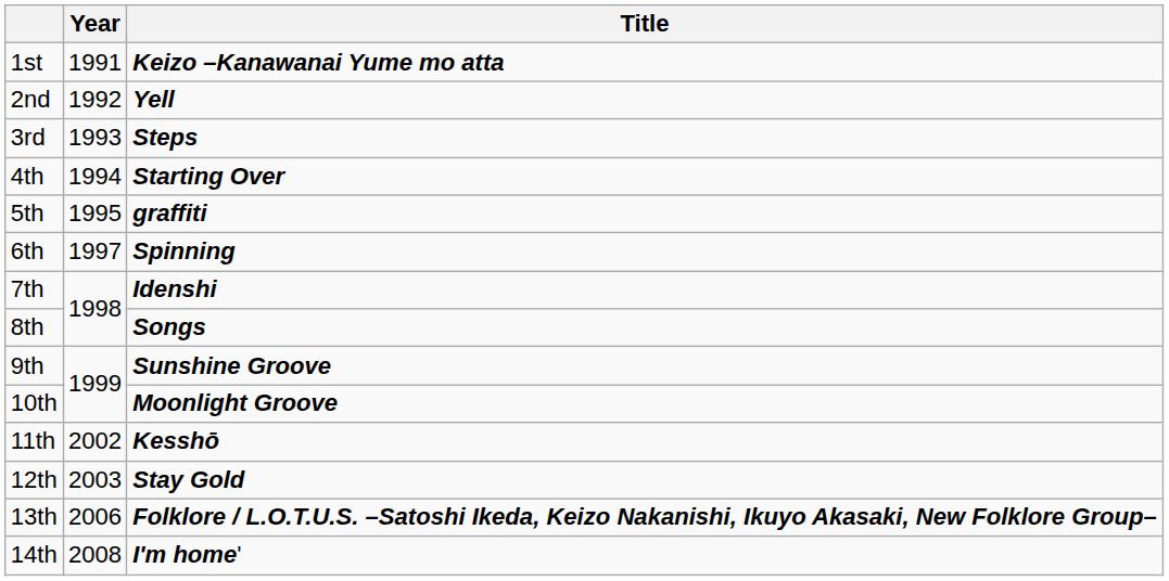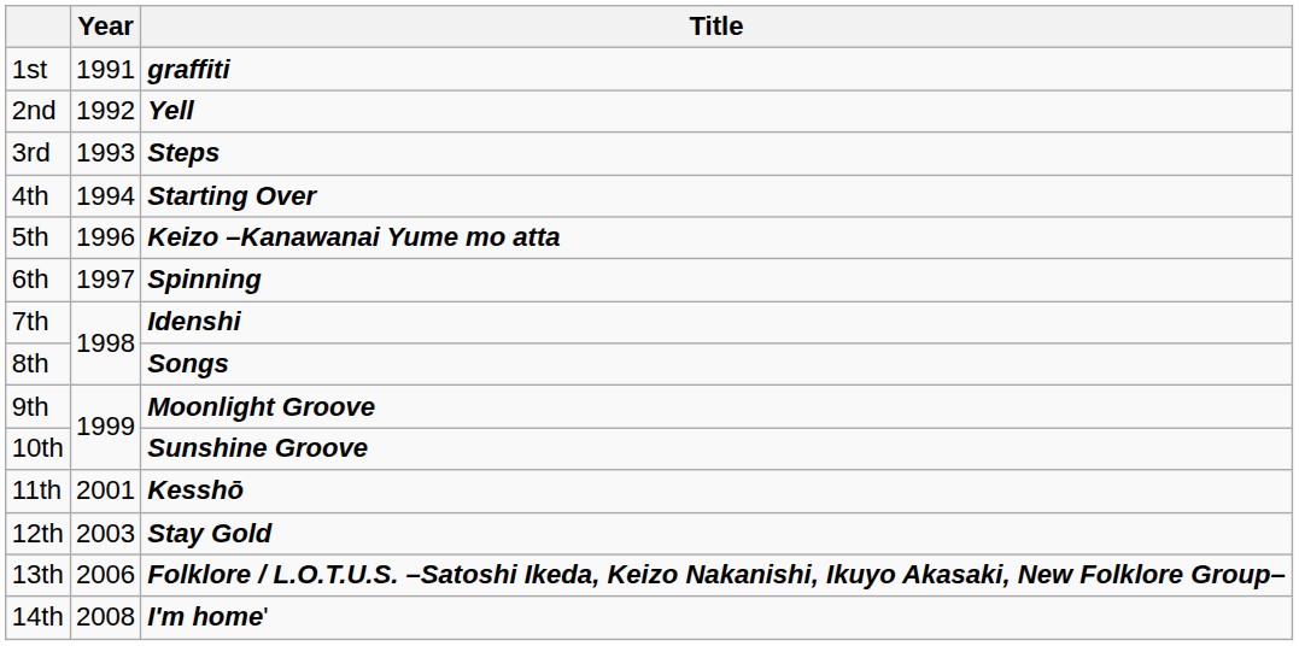1st | Title: Keizo –Kanawanai Yume mo atta -> graffiti
5th | Year: 1995 -> 1996
5th | Title: graffiti -> Keizo –Kanawanai Yume mo atta
9th | Title: Sunshine Groove -> Moonlight Groove
10th | Title: Moonlight Groove -> Sunshine Groove
11th | Year: 2002 -> 2001
